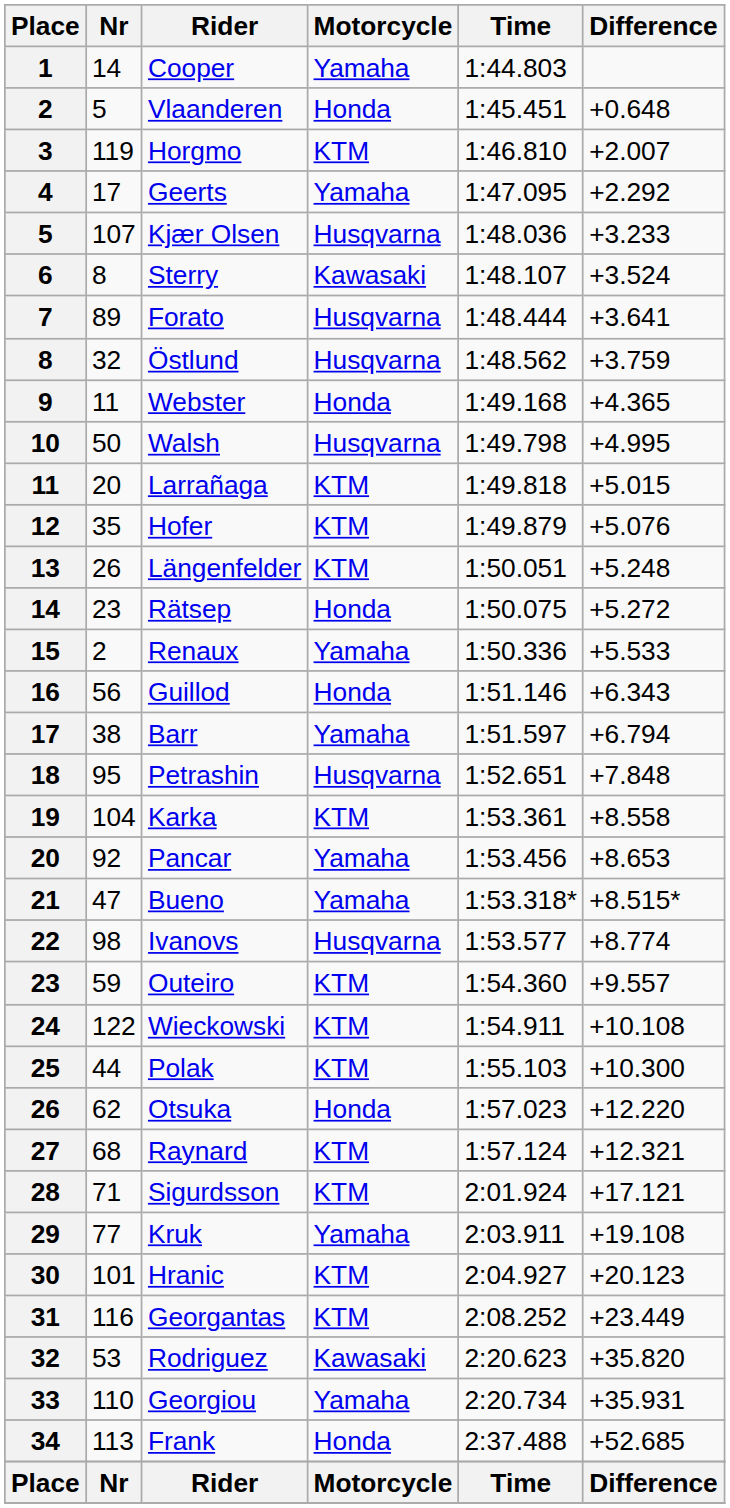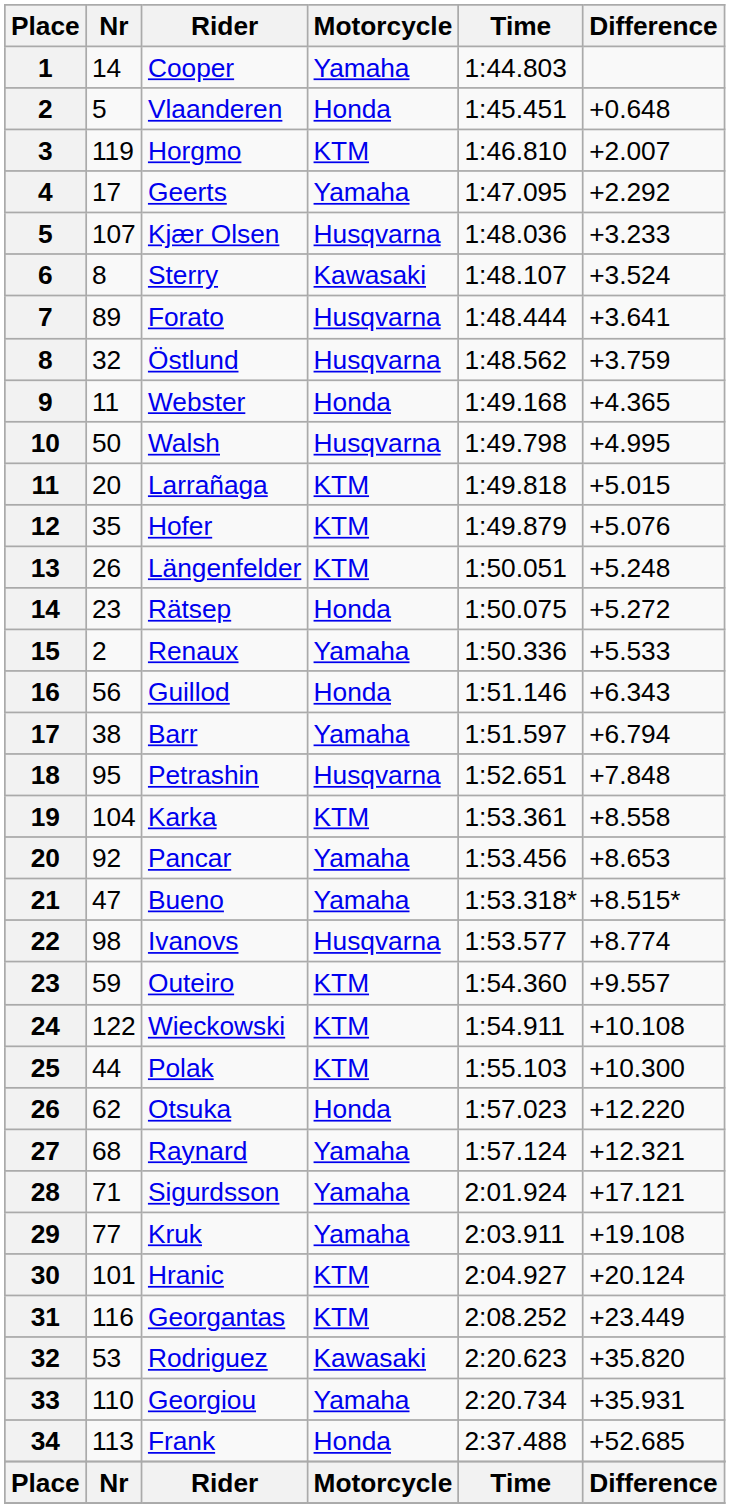Raynard | Motorcycle: KTM -> Yamaha
Sigurdsson | Motorcycle: KTM -> Yamaha
Hranic | Difference: +20.123 -> +20.124
